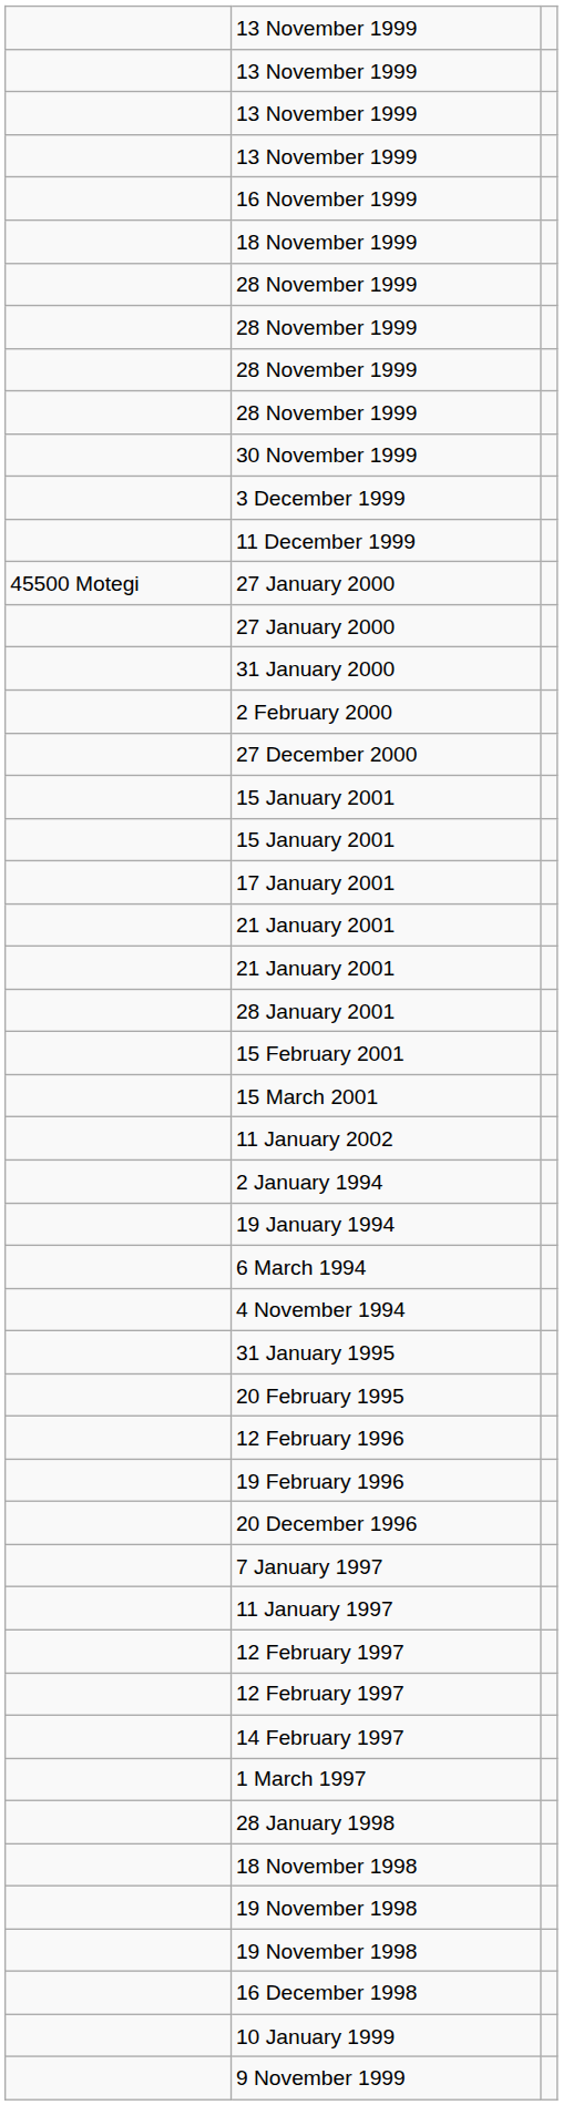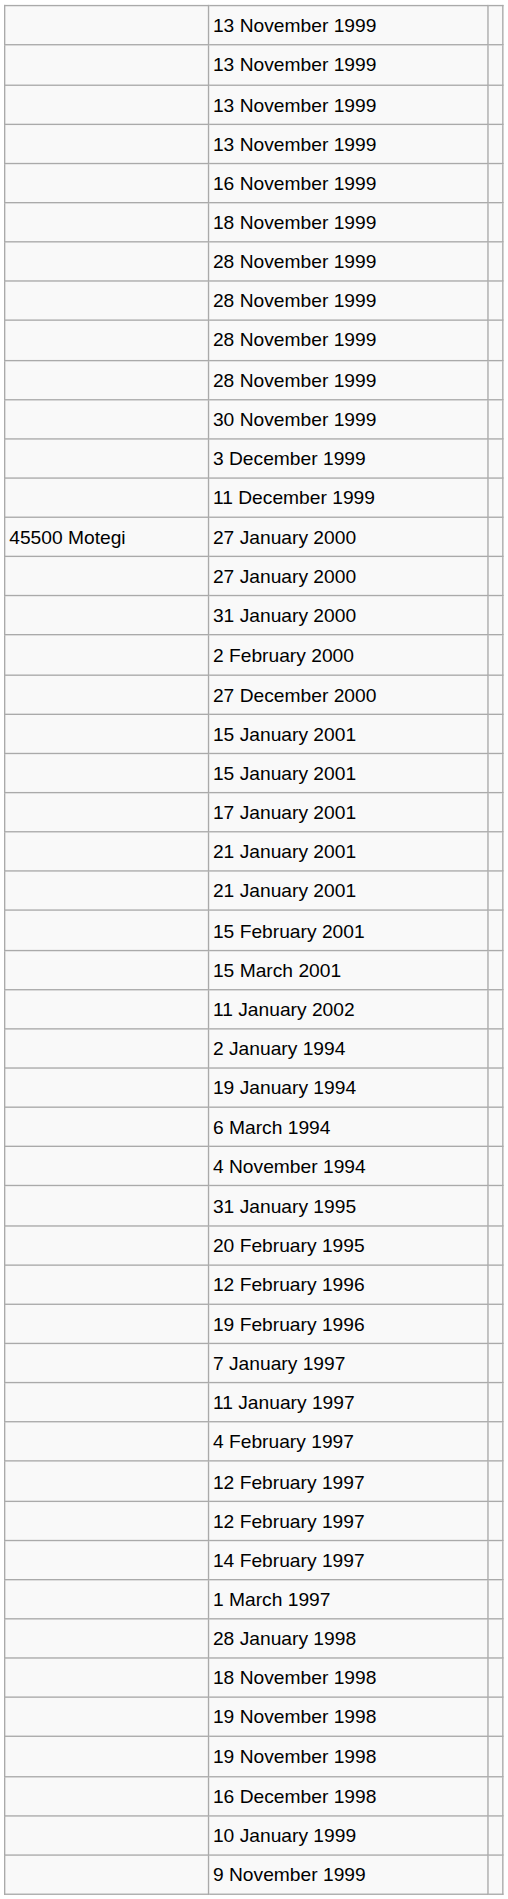- row: 28 January 2001
- row: 20 December 1996
+ row: 4 February 1997
